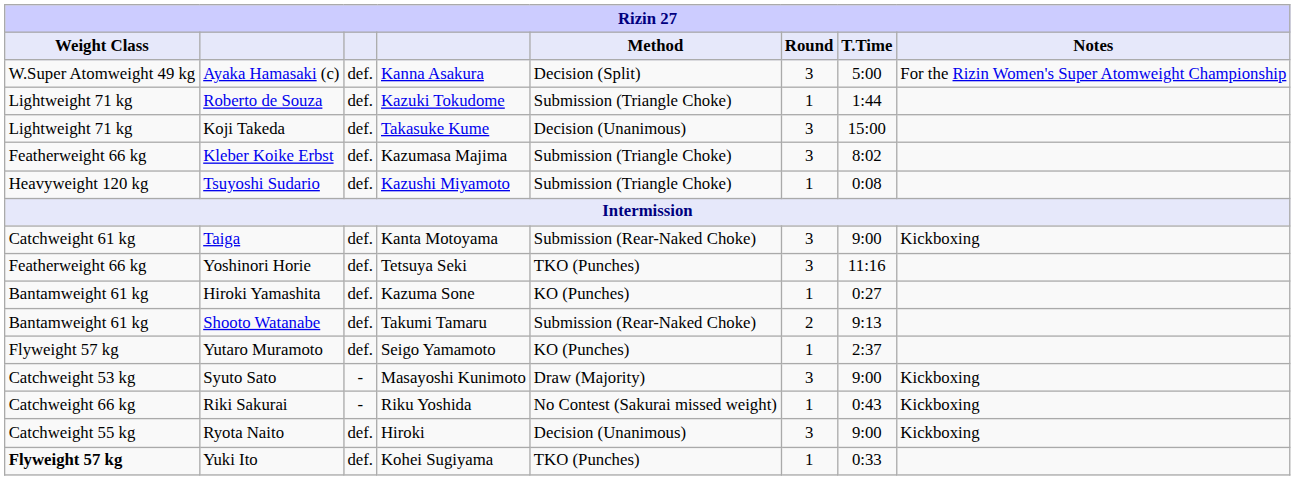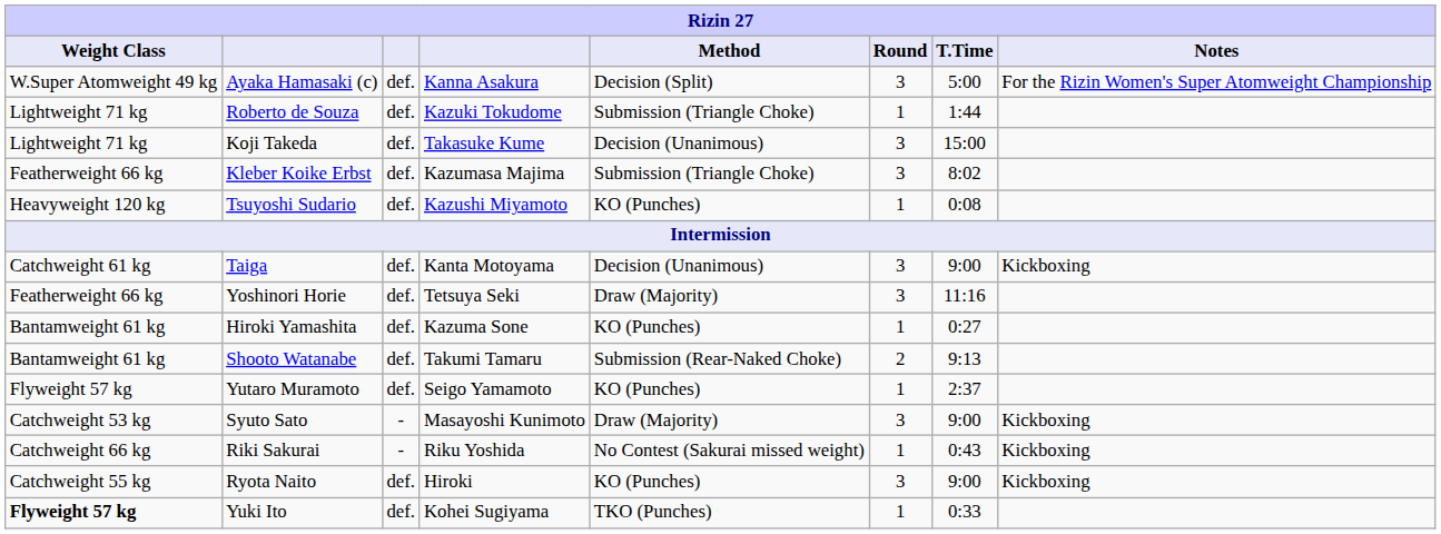Tsuyoshi Sudario | Method: Submission (Triangle Choke) -> KO (Punches)
Taiga | Method: Submission (Rear-Naked Choke) -> Decision (Unanimous)
Yoshinori Horie | Method: TKO (Punches) -> Draw (Majority)
Ryota Naito | Method: Decision (Unanimous) -> KO (Punches)
